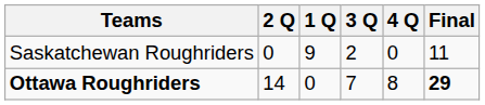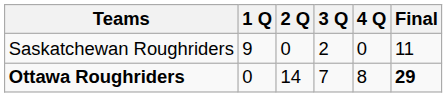columns swapped: 1 Q <-> 2 Q
